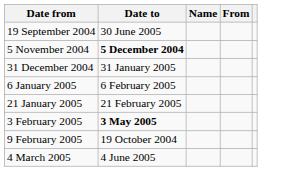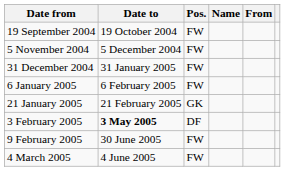+ column: Pos. | FW | FW | FW | FW | GK | DF | FW | FW
19 September 2004 | Date to: 30 June 2005 -> 19 October 2004
5 November 2004 | Date to: bold -> normal
9 February 2005 | Date to: 19 October 2004 -> 30 June 2005
